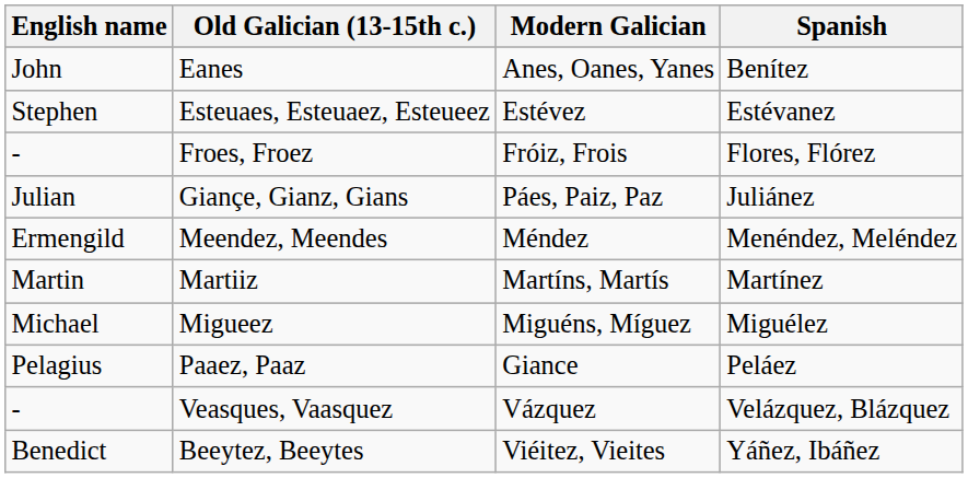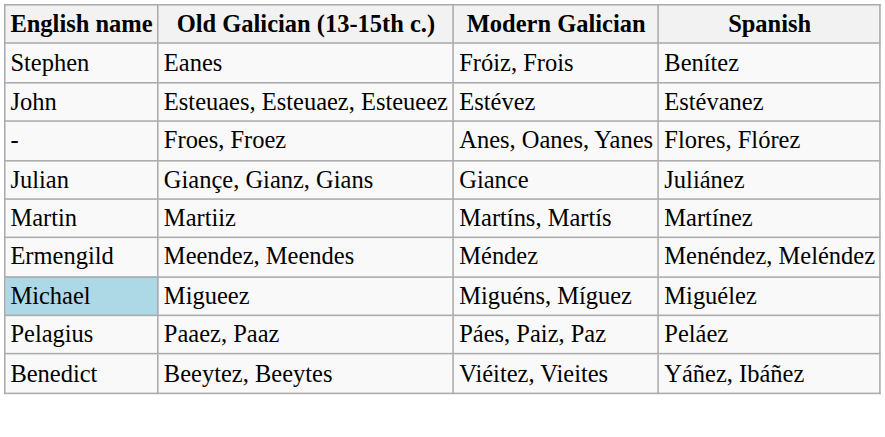Eanes | English name: John -> Stephen
Eanes | Modern Galician: Anes, Oanes, Yanes -> Fróiz, Frois
Esteuaes, Esteuaez, Esteueez | English name: Stephen -> John
Froes, Froez | Modern Galician: Fróiz, Frois -> Anes, Oanes, Yanes
Giançe, Gianz, Gians | Modern Galician: Páes, Paiz, Paz -> Giance
rows swapped: Meendez, Meendes <-> Martiiz
Migueez | English name: no background -> lightblue background
Paaez, Paaz | Modern Galician: Giance -> Páes, Paiz, Paz
- row: - | Veasques, Vaasquez | Vázquez | Velázquez, Blázquez
